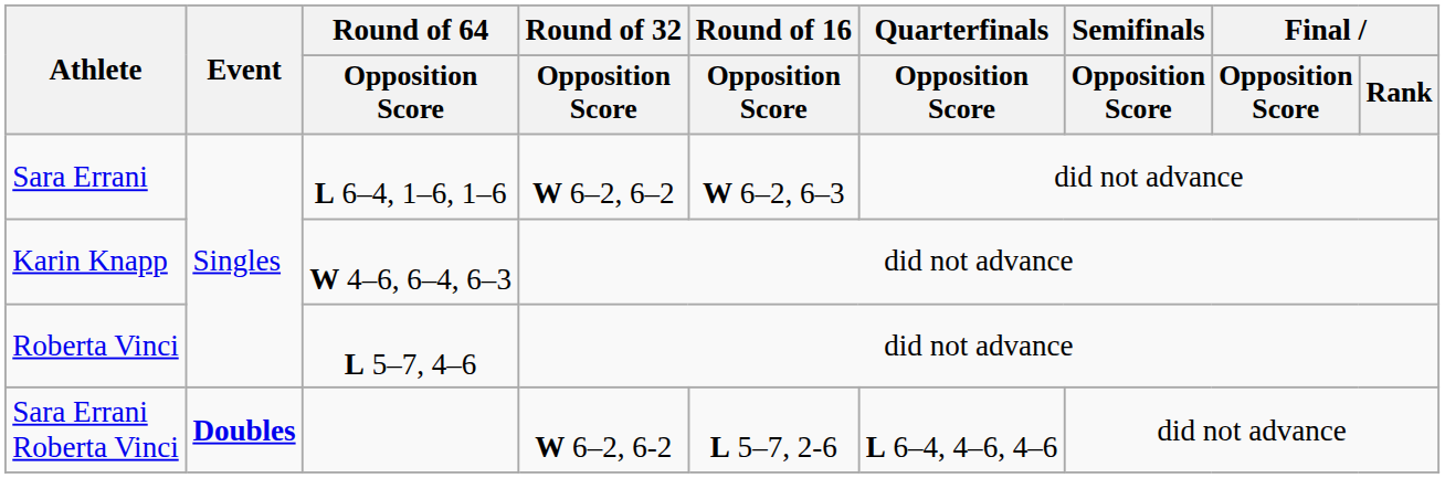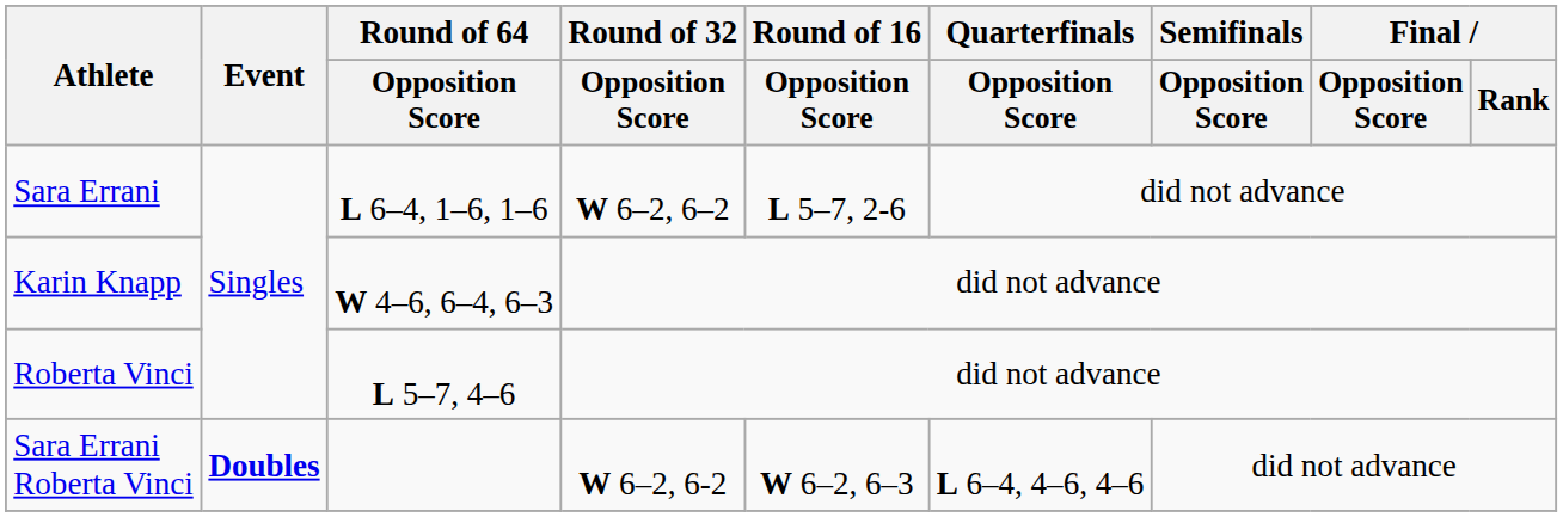Sara Errani | Round of 16 / Opposition Score: W 6–2, 6–3 -> L 5–7, 2-6
Sara Errani Roberta Vinci | Round of 16 / Opposition Score: L 5–7, 2-6 -> W 6–2, 6–3
